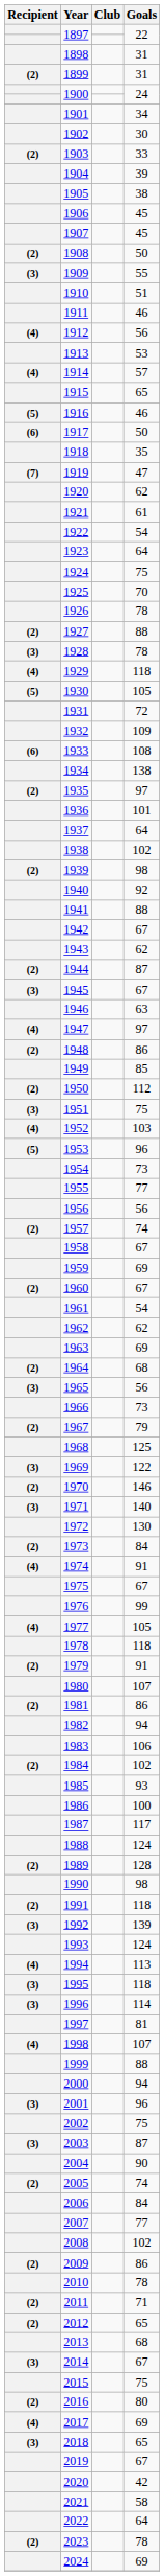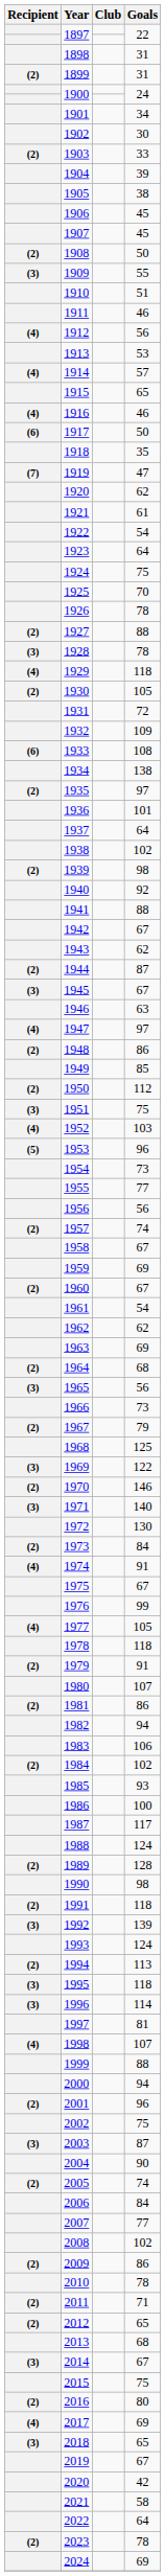1916 | Recipient: (5) -> (4)
1930 | Recipient: (5) -> (2)
1994 | Recipient: (4) -> (2)
2001 | Recipient: (3) -> (2)
